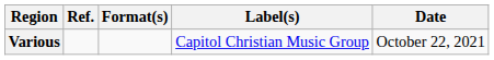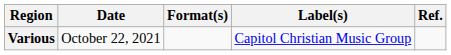columns swapped: Date <-> Ref.
